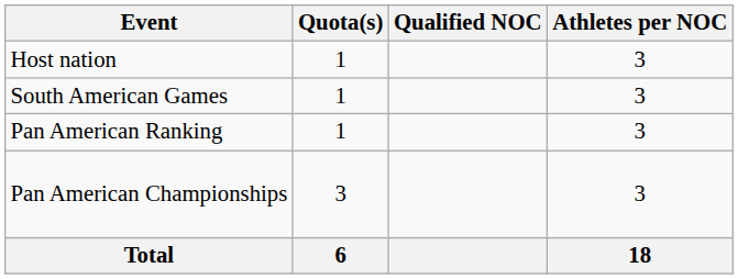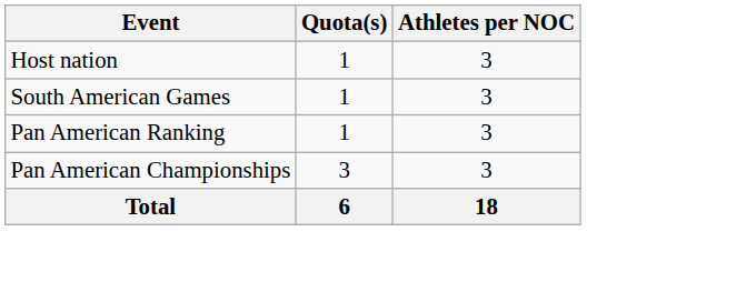- column: Qualified NOC
